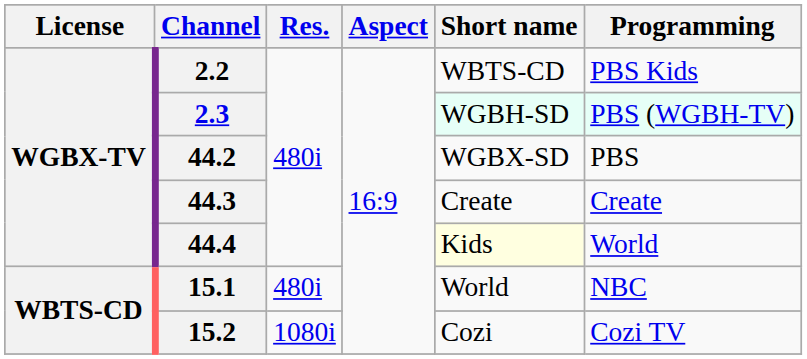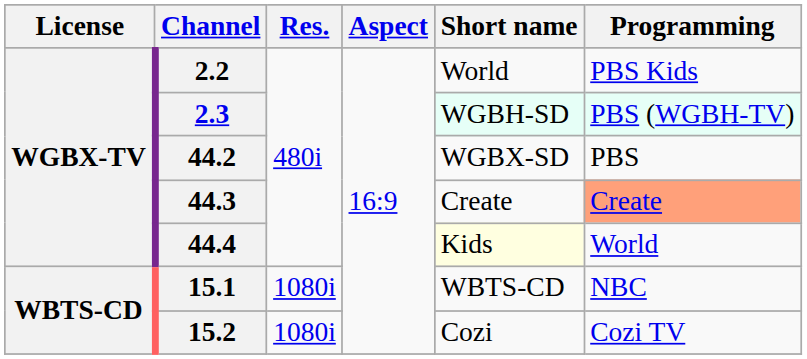2.2 | Short name: WBTS-CD -> World
44.3 | Programming: no background -> lightsalmon background
15.1 | Res.: 480i -> 1080i
15.1 | Short name: World -> WBTS-CD
